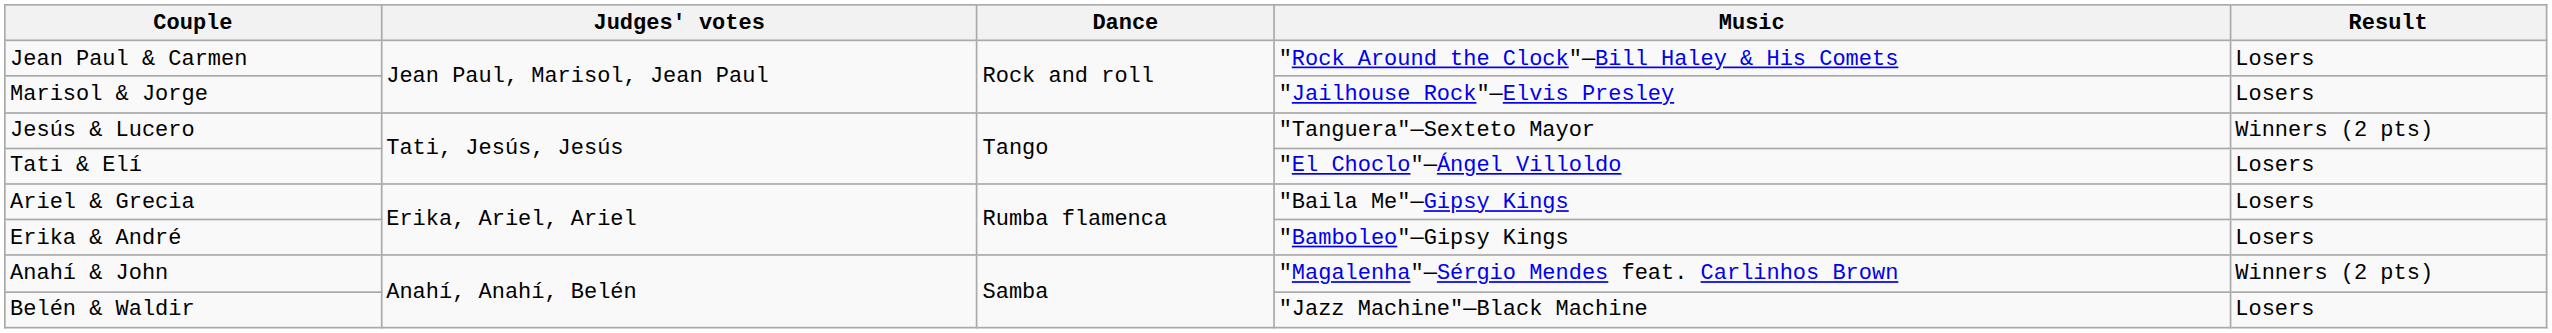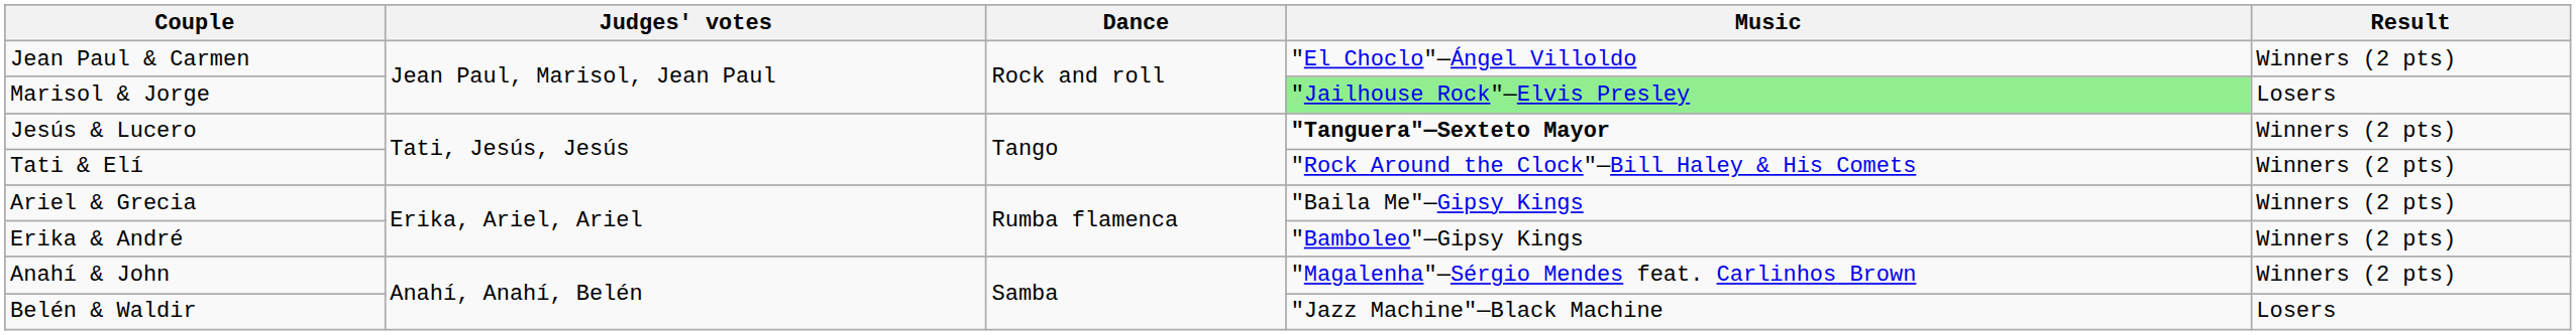Jean Paul & Carmen | Music: "Rock Around the Clock"—Bill Haley & His Comets -> "El Choclo"—Ángel Villoldo
Jean Paul & Carmen | Result: Losers -> Winners (2 pts)
Marisol & Jorge | Music: no background -> lightgreen background
Jesús & Lucero | Music: normal -> bold
Tati & Elí | Music: "El Choclo"—Ángel Villoldo -> "Rock Around the Clock"—Bill Haley & His Comets
Tati & Elí | Result: Losers -> Winners (2 pts)
Ariel & Grecia | Result: Losers -> Winners (2 pts)
Erika & André | Result: Losers -> Winners (2 pts)
